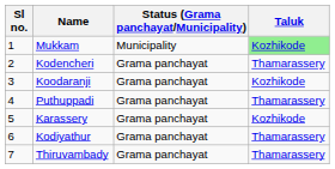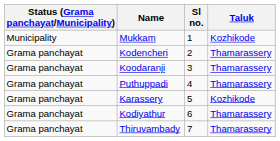columns swapped: Sl no. <-> Status (Grama panchayat/Municipality)
Mukkam | Taluk: lightgreen background -> no background
Koodaranji | Taluk: Kozhikode -> Thamarassery
